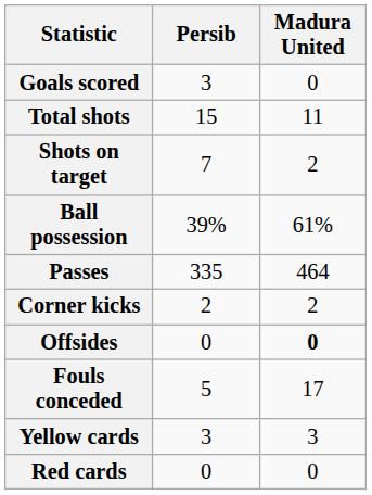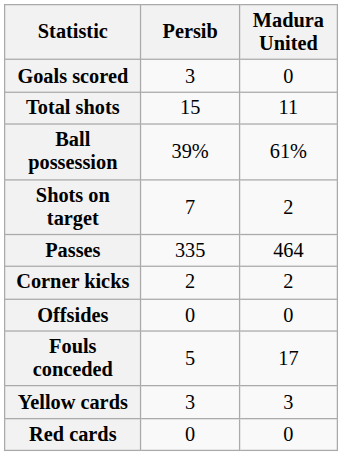rows swapped: Shots on target <-> Ball possession
Offsides | Madura United: bold -> normal
